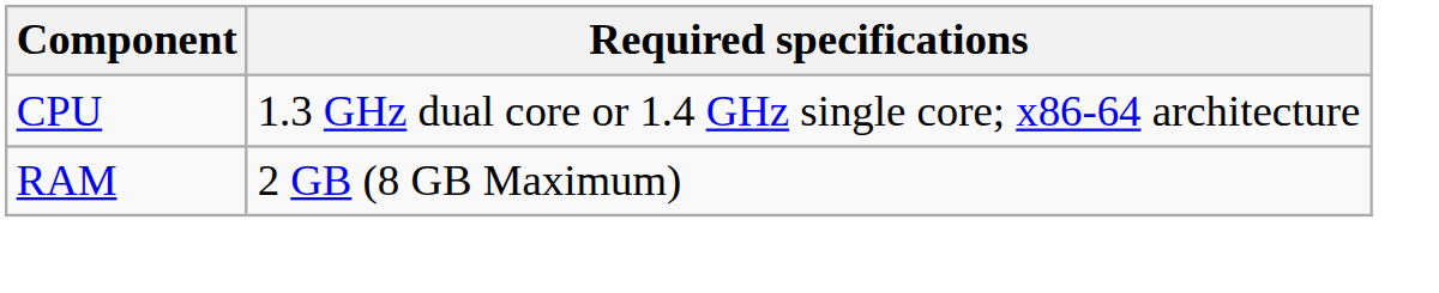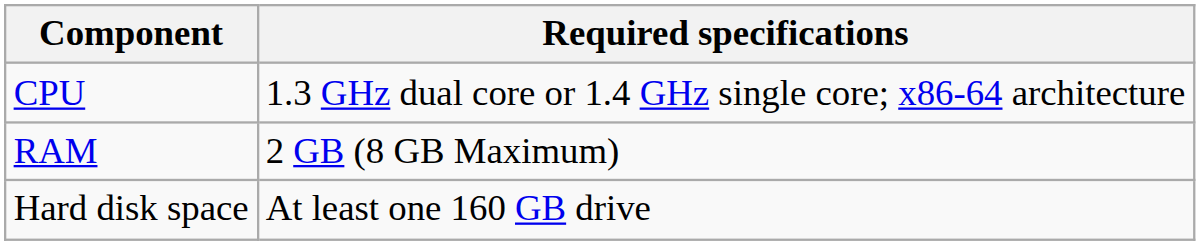+ row: Hard disk space | At least one 160 GB drive
